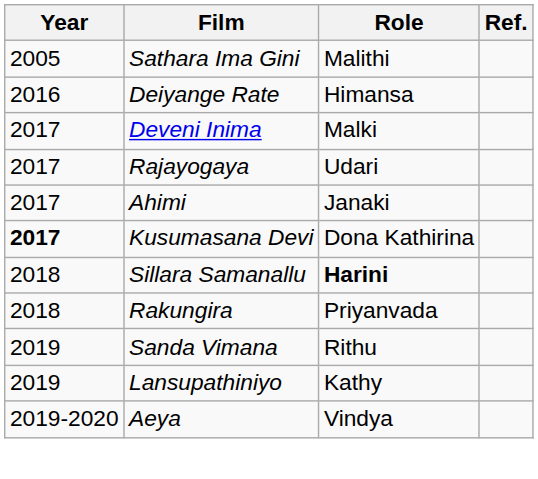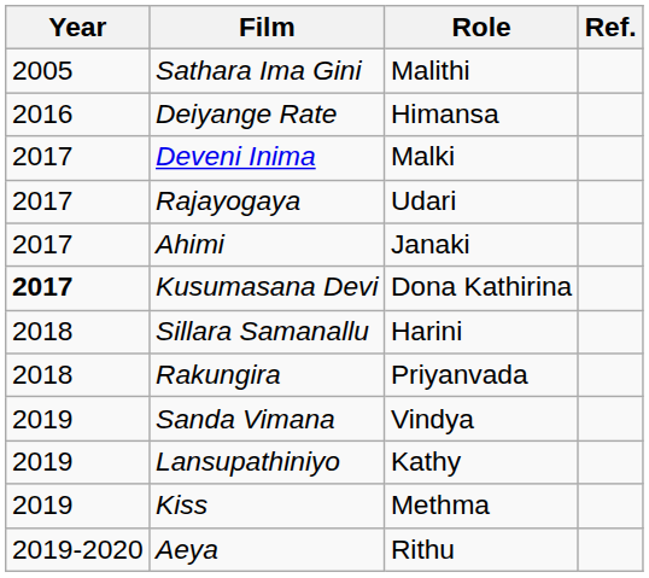Sillara Samanallu | Role: bold -> normal
Sanda Vimana | Role: Rithu -> Vindya
+ row: 2019 | Kiss | Methma
Aeya | Role: Vindya -> Rithu
